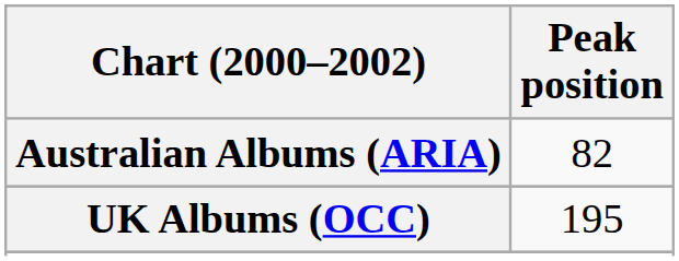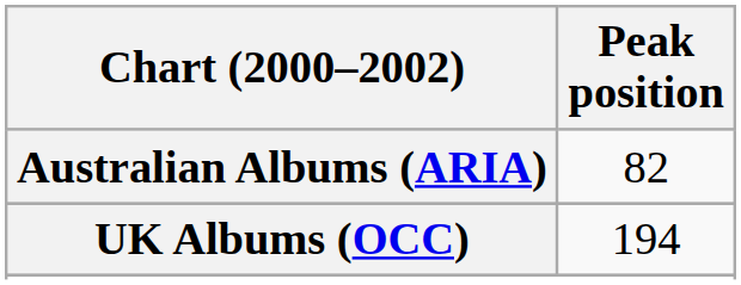UK Albums (OCC) | Peak position: 195 -> 194
